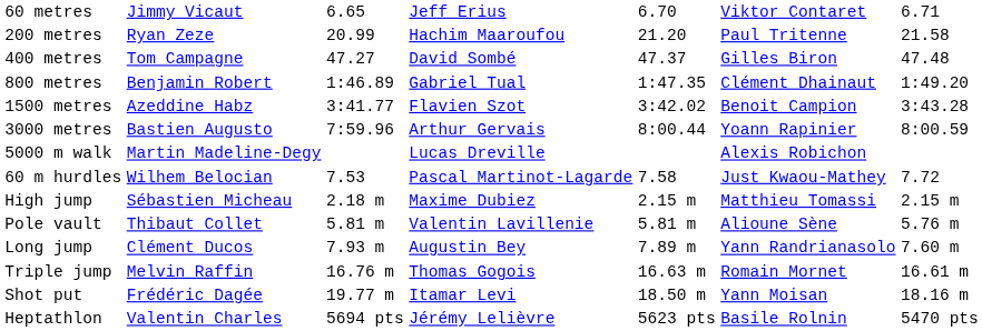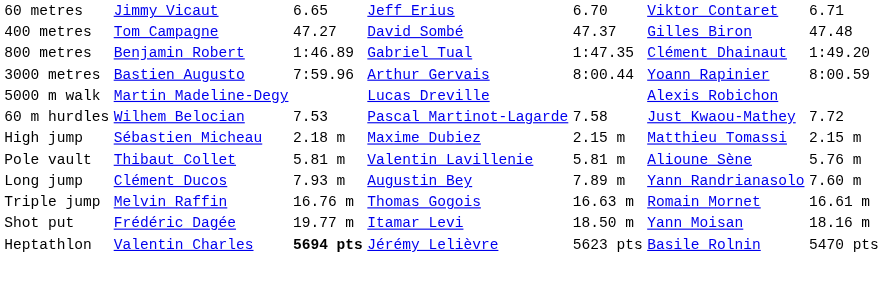- row: 200 metres | Ryan Zeze | 20.99 | Hachim Maaroufou | 21.20 | Paul Tritenne | 21.58
- row: 1500 metres | Azeddine Habz | 3:41.77 | Flavien Szot | 3:42.02 | Benoit Campion | 3:43.28
Heptathlon | column 3: normal -> bold
